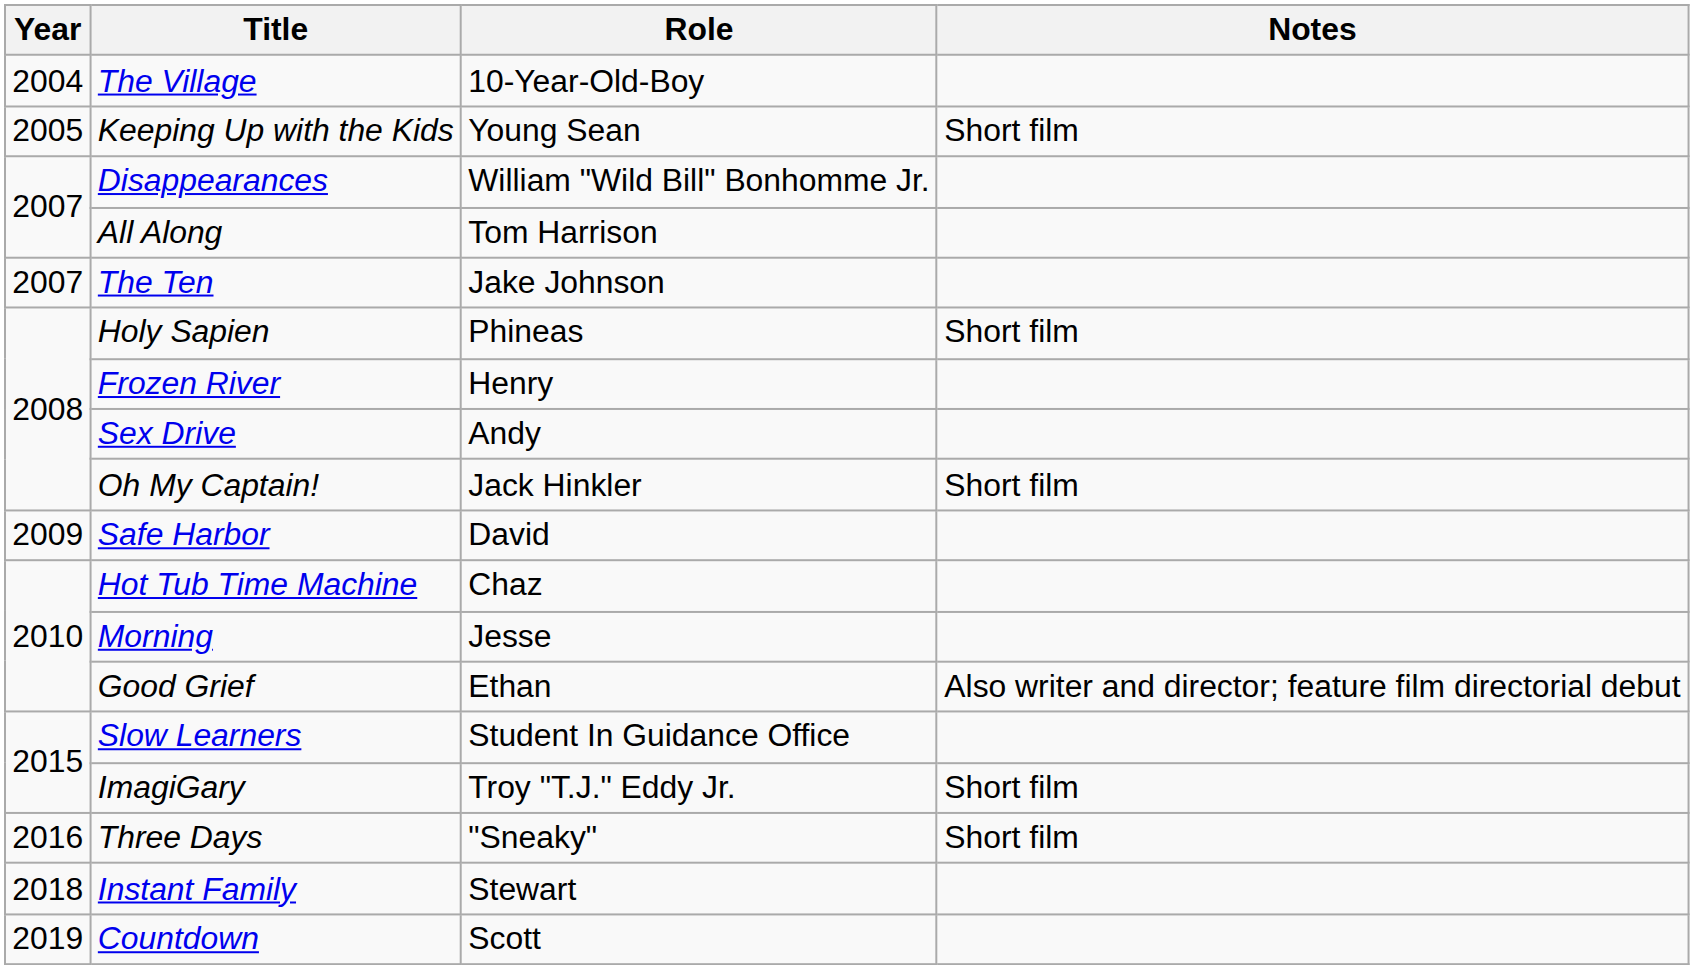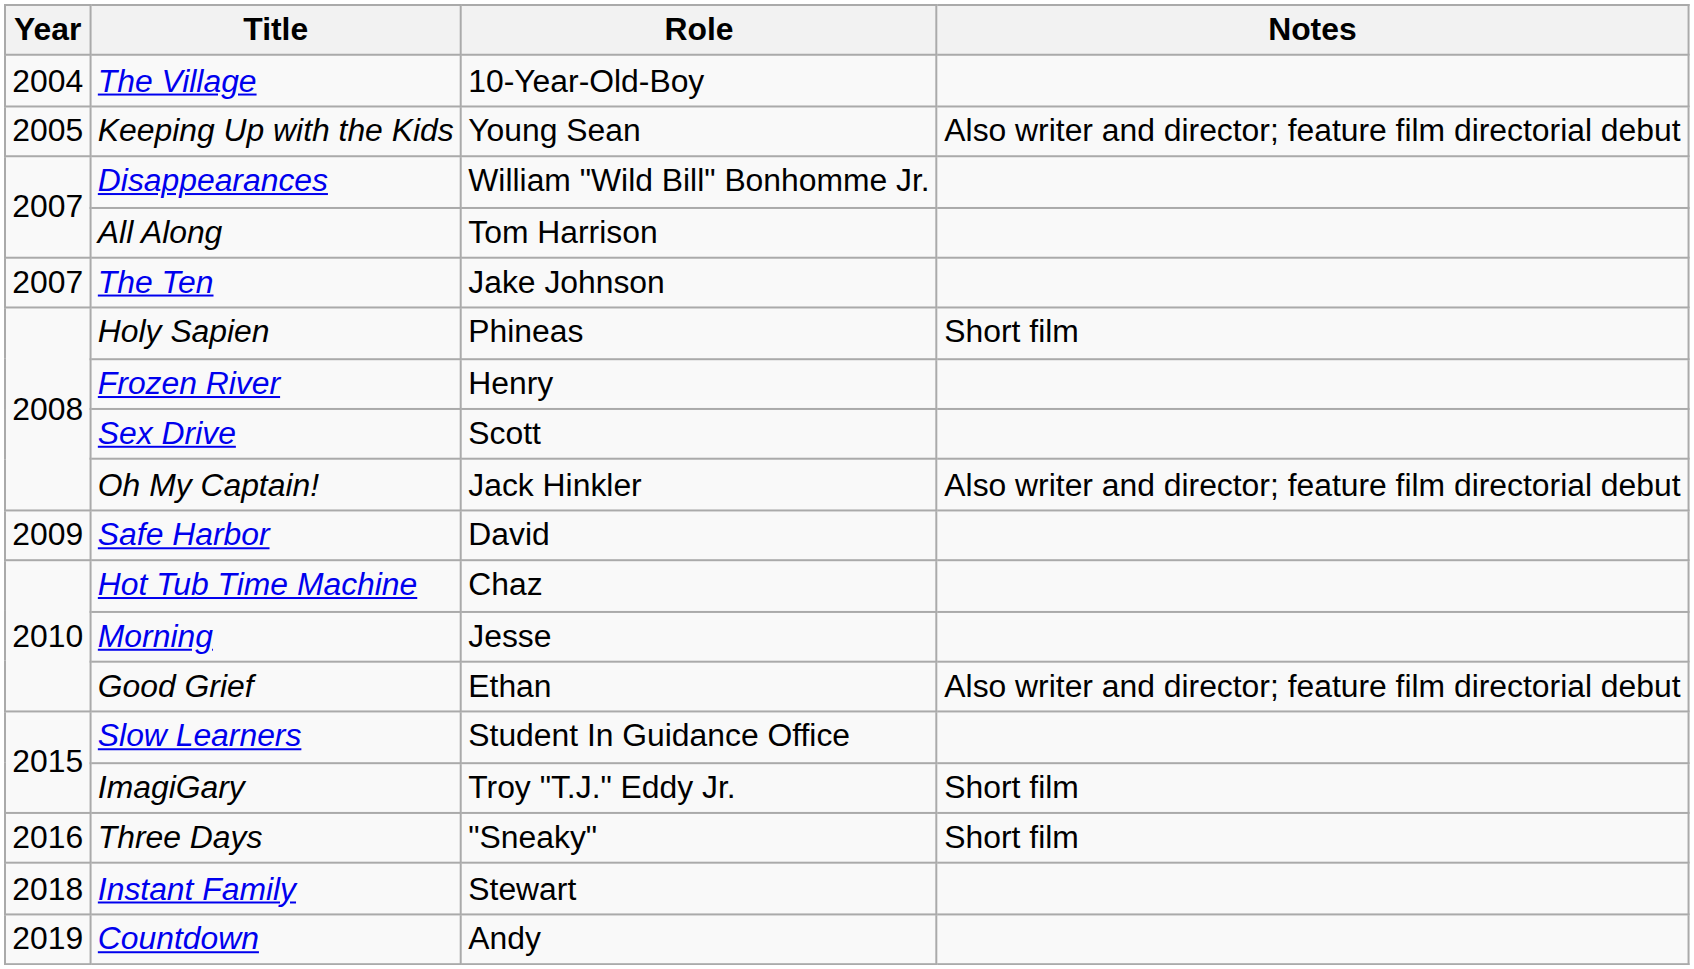Keeping Up with the Kids | Notes: Short film -> Also writer and director; feature film directorial debut
Sex Drive | Role: Andy -> Scott
Oh My Captain! | Notes: Short film -> Also writer and director; feature film directorial debut
Countdown | Role: Scott -> Andy
